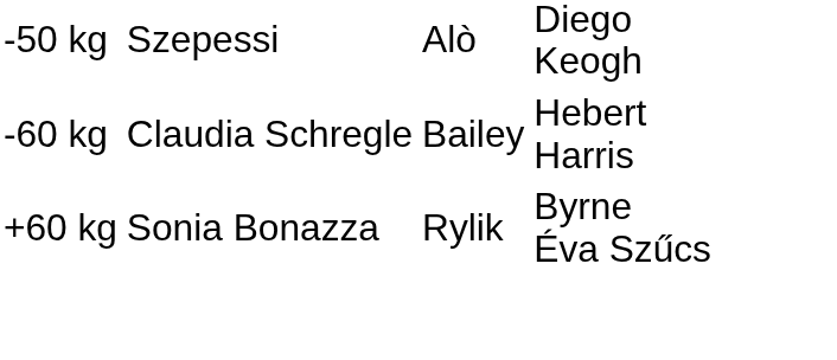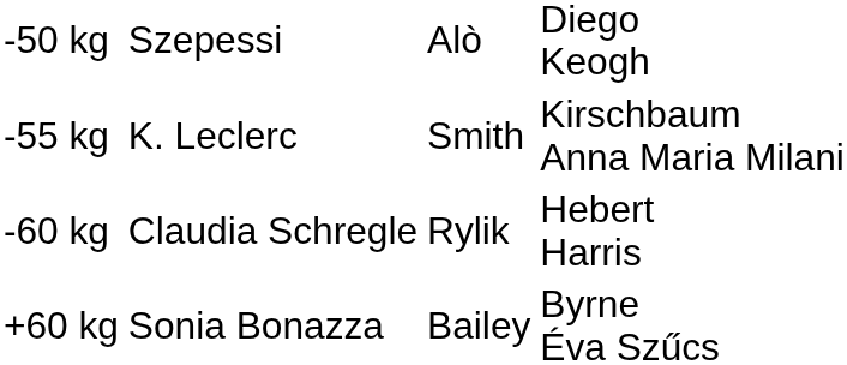+ row: -55 kg | K. Leclerc | Smith | Kirschbaum Anna Maria Milani
-60 kg | column 3: Bailey -> Rylik
+60 kg | column 3: Rylik -> Bailey
